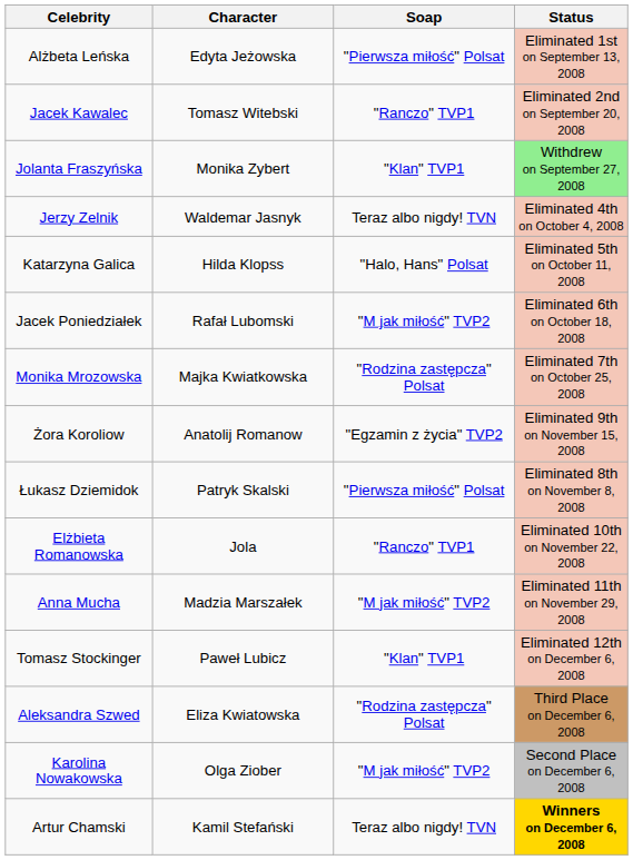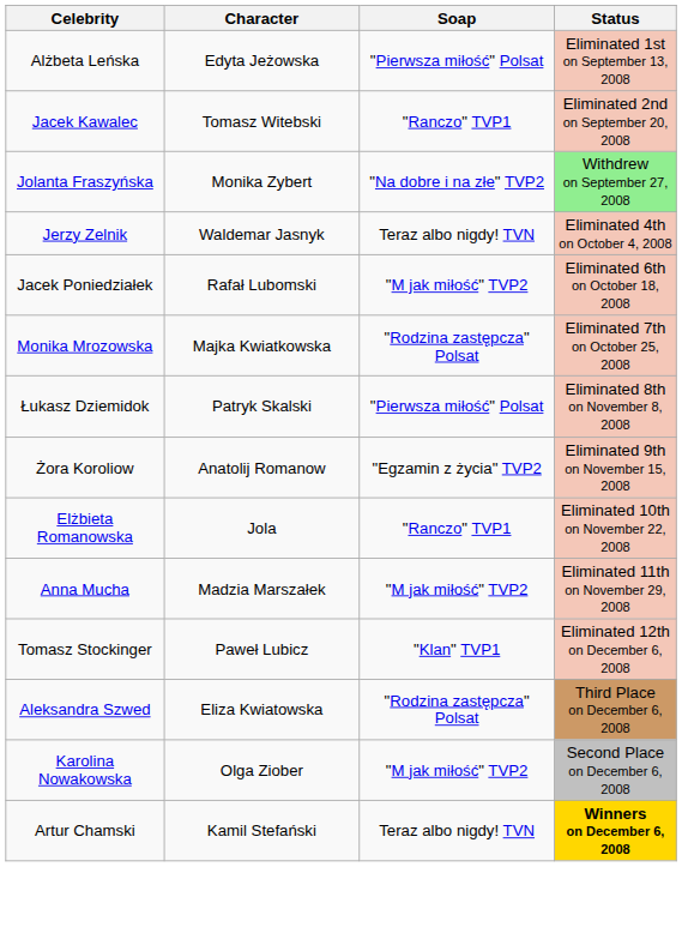Jolanta Fraszyńska | Soap: "Klan" TVP1 -> "Na dobre i na złe" TVP2
- row: Katarzyna Galica | Hilda Klopss | "Halo, Hans" Polsat | Eliminated 5th on October 11, 2008
rows swapped: Łukasz Dziemidok <-> Żora Koroliow
